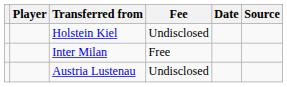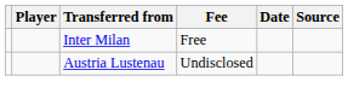- row: Holstein Kiel | Undisclosed
